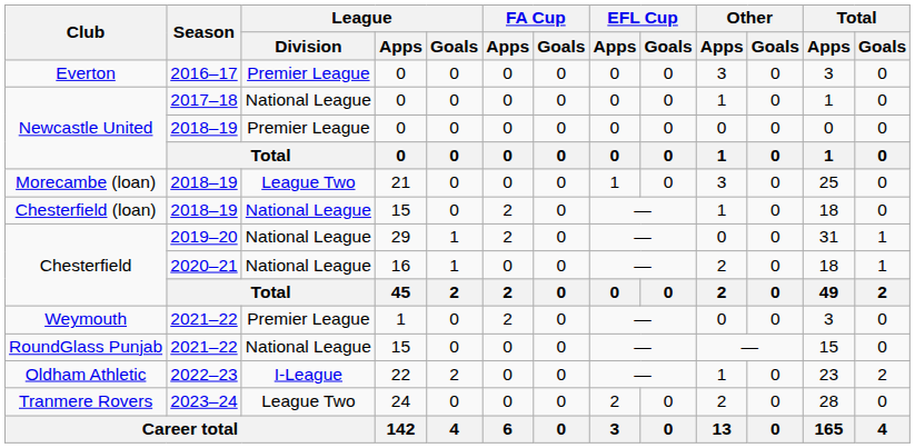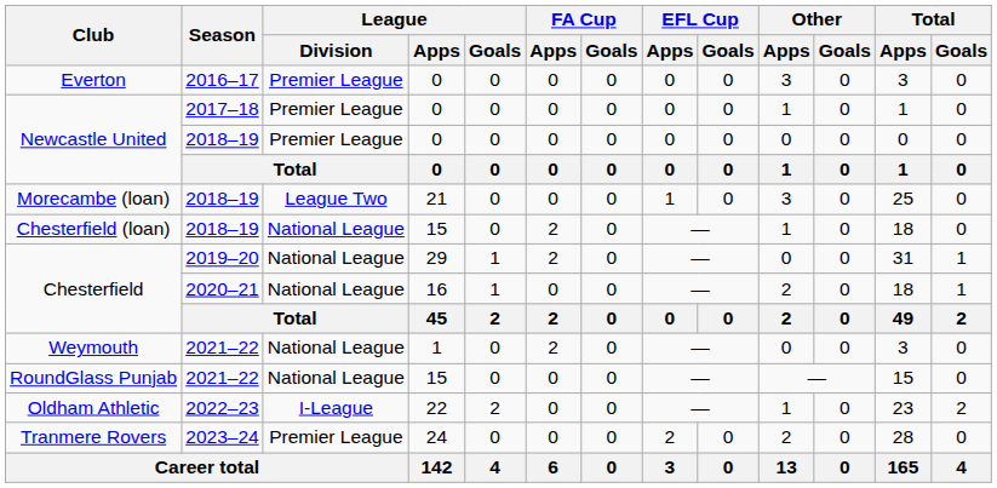Newcastle United / 2017–18 | League / Division: National League -> Premier League
Weymouth | League / Division: Premier League -> National League
Tranmere Rovers | League / Division: League Two -> Premier League
